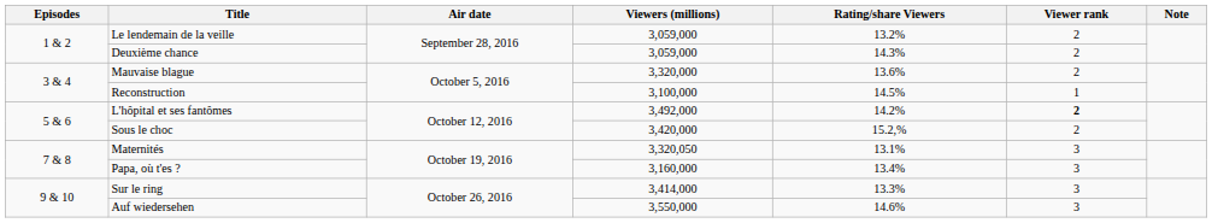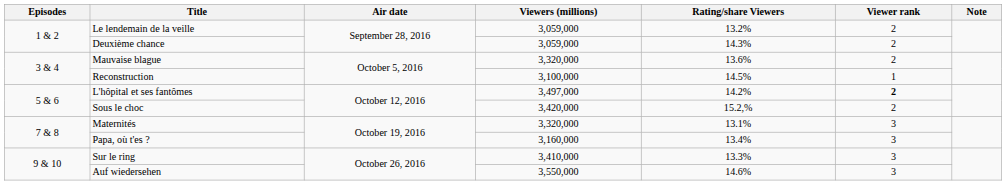L'hôpital et ses fantômes | Viewers (millions): 3,492,000 -> 3,497,000
Maternités | Viewers (millions): 3,320,050 -> 3,320,000
Sur le ring | Viewers (millions): 3,414,000 -> 3,410,000
